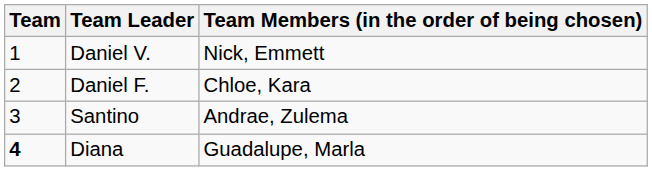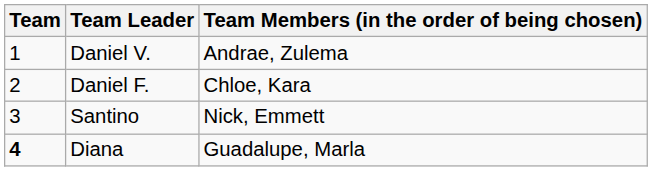Daniel V. | Team Members (in the order of being chosen): Nick, Emmett -> Andrae, Zulema
Santino | Team Members (in the order of being chosen): Andrae, Zulema -> Nick, Emmett
